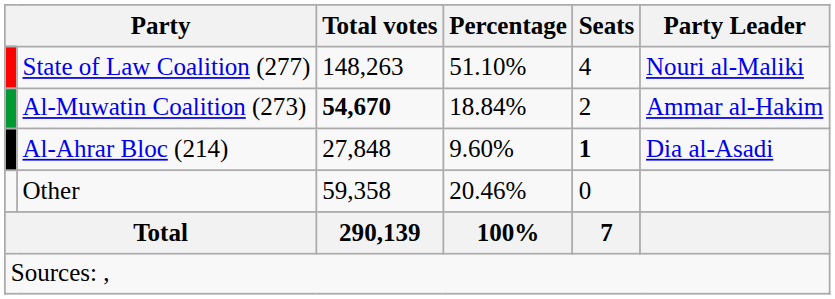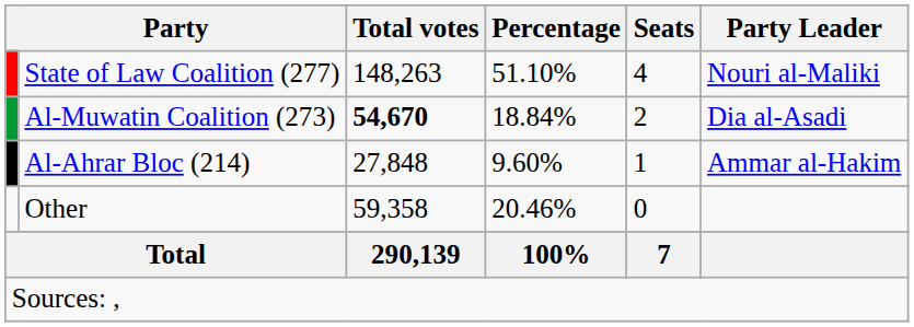Al-Muwatin Coalition (273) | Party Leader: Ammar al-Hakim -> Dia al-Asadi
Al-Ahrar Bloc (214) | Seats: bold -> normal
Al-Ahrar Bloc (214) | Party Leader: Dia al-Asadi -> Ammar al-Hakim
